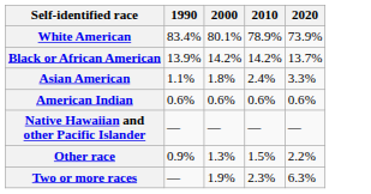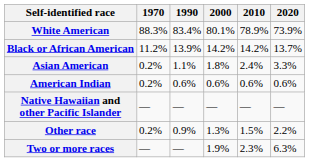+ column: 1970 | 88.3% | 11.2% | 0.2% | 0.2% | — | 0.2% | —
